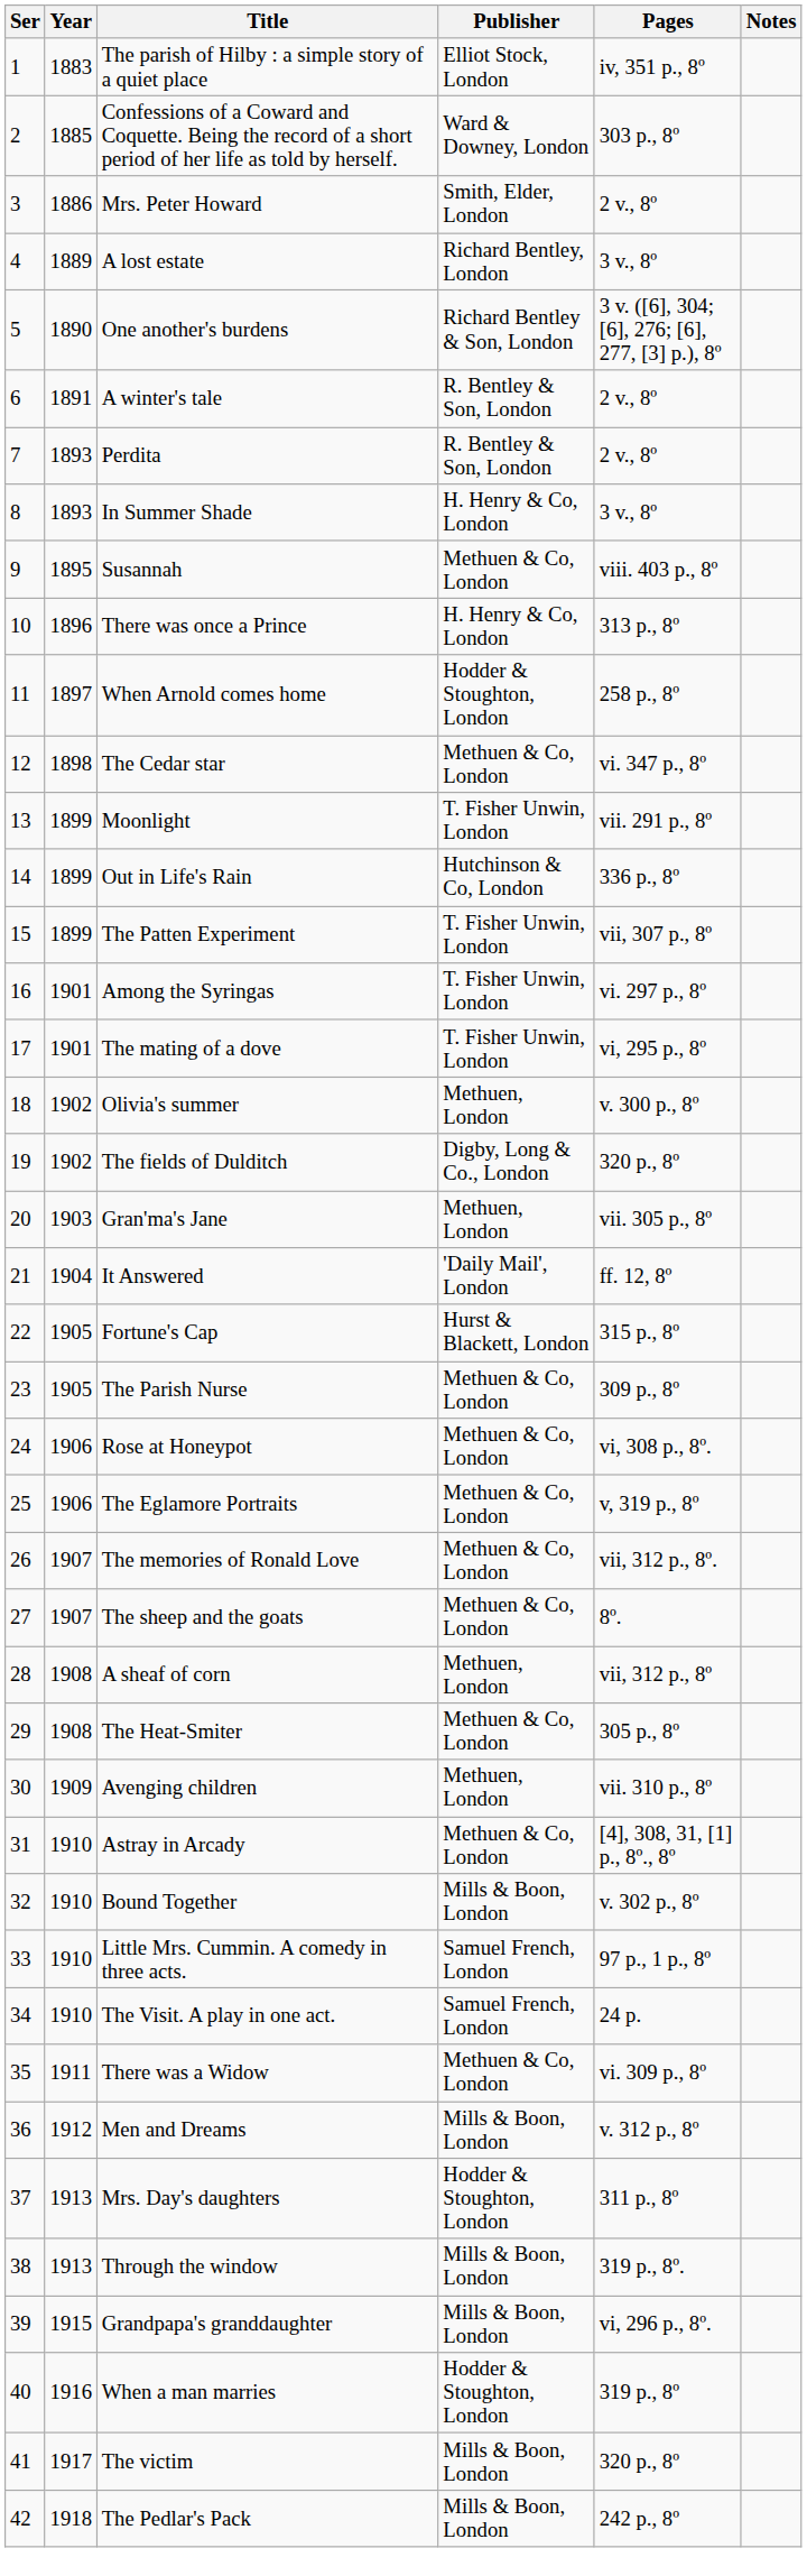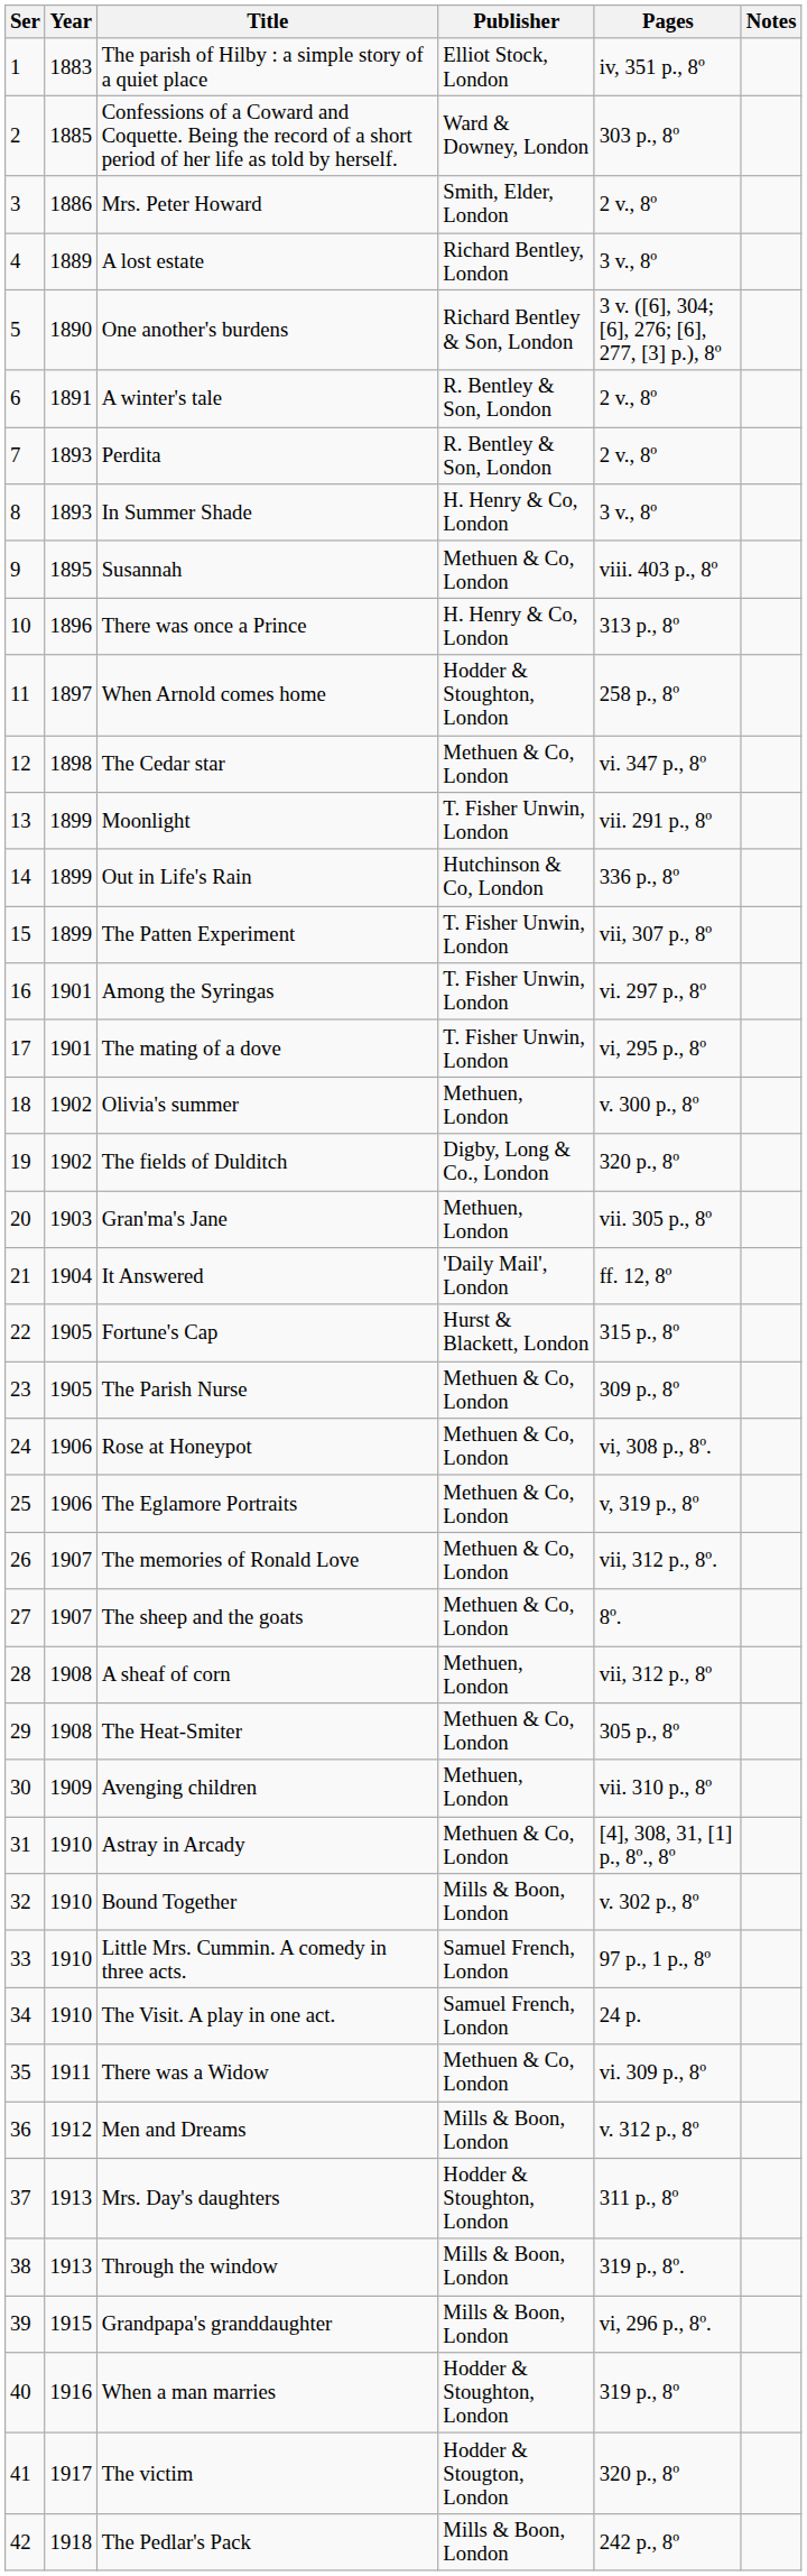The victim | Publisher: Mills & Boon, London -> Hodder & Stougton, London
